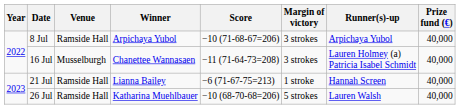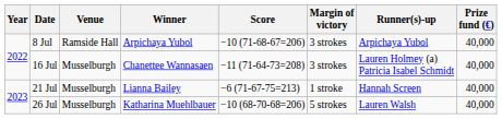21 Jul | Venue: Ramside Hall -> Musselburgh
26 Jul | Venue: Ramside Hall -> Musselburgh
